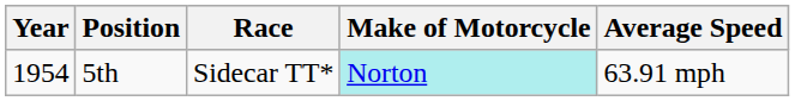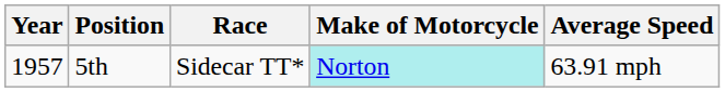5th | Year: 1954 -> 1957
